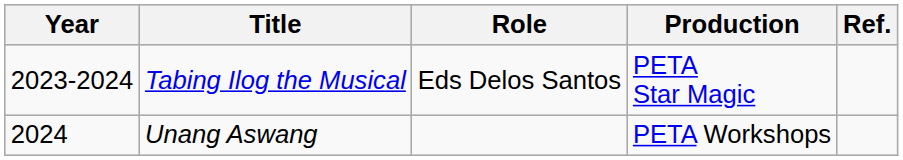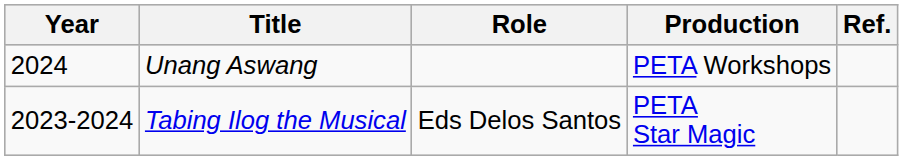rows swapped: Tabing Ilog the Musical <-> Unang Aswang
